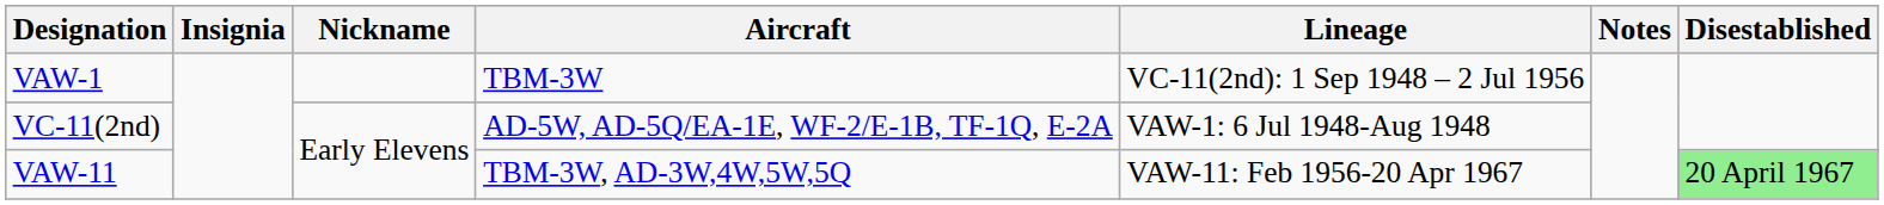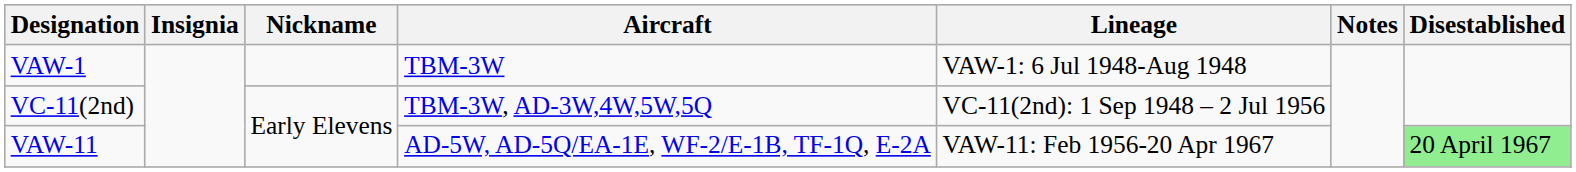VAW-1 | Lineage: VC-11(2nd): 1 Sep 1948 – 2 Jul 1956 -> VAW-1: 6 Jul 1948-Aug 1948
VC-11(2nd) | Aircraft: AD-5W, AD-5Q/EA-1E, WF-2/E-1B, TF-1Q, E-2A -> TBM-3W, AD-3W,4W,5W,5Q
VC-11(2nd) | Lineage: VAW-1: 6 Jul 1948-Aug 1948 -> VC-11(2nd): 1 Sep 1948 – 2 Jul 1956
VAW-11 | Aircraft: TBM-3W, AD-3W,4W,5W,5Q -> AD-5W, AD-5Q/EA-1E, WF-2/E-1B, TF-1Q, E-2A
